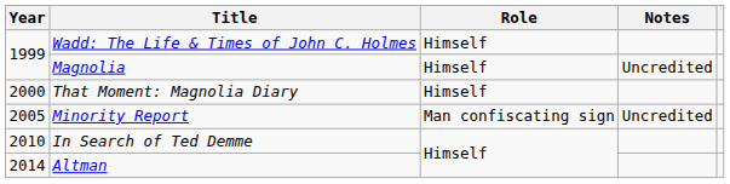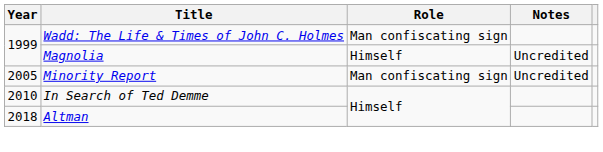Wadd: The Life & Times of John C. Holmes | Role: Himself -> Man confiscating sign
- row: 2000 | That Moment: Magnolia Diary | Himself
Altman | Year: 2014 -> 2018
